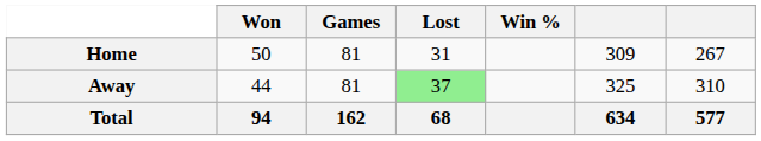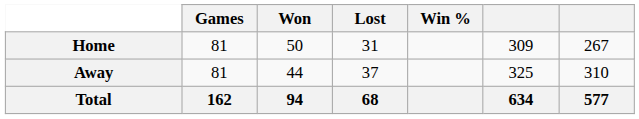columns swapped: Games <-> Won
Away | Lost: lightgreen background -> no background
